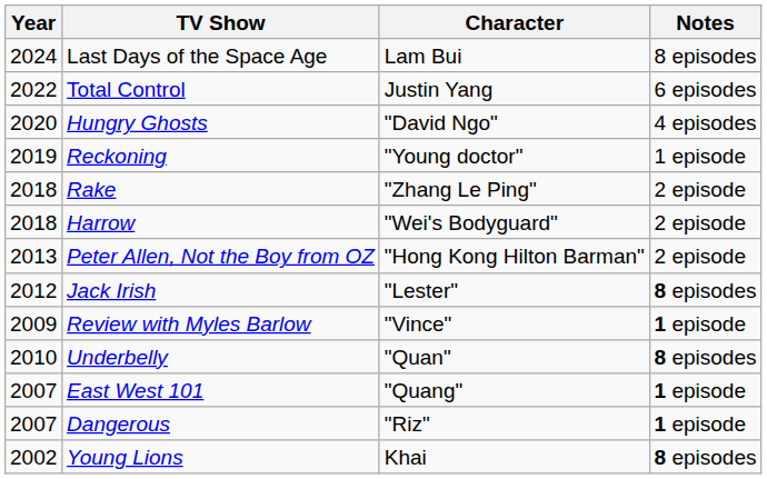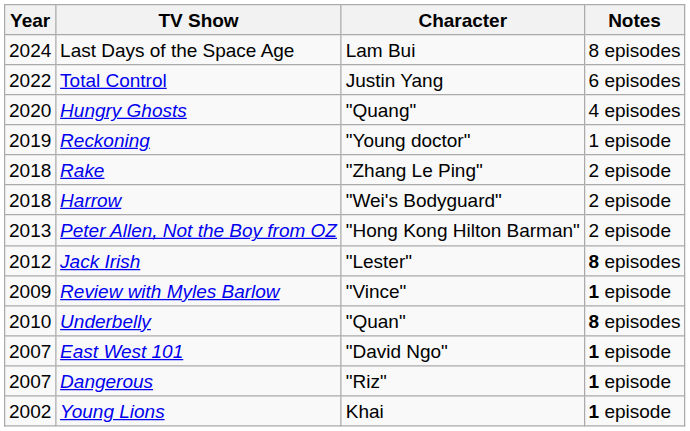Hungry Ghosts | Character: "David Ngo" -> "Quang"
East West 101 | Character: "Quang" -> "David Ngo"
Young Lions | Notes: 8 episodes -> 1 episode
